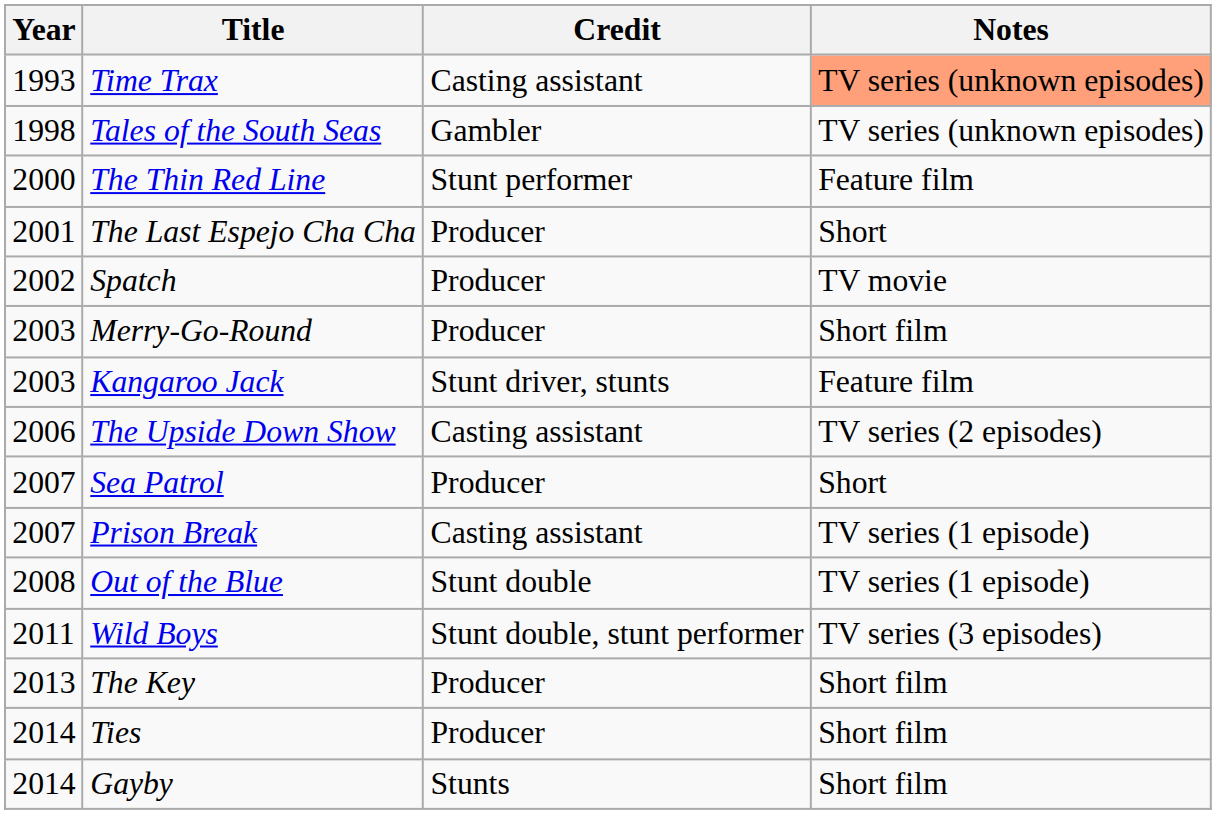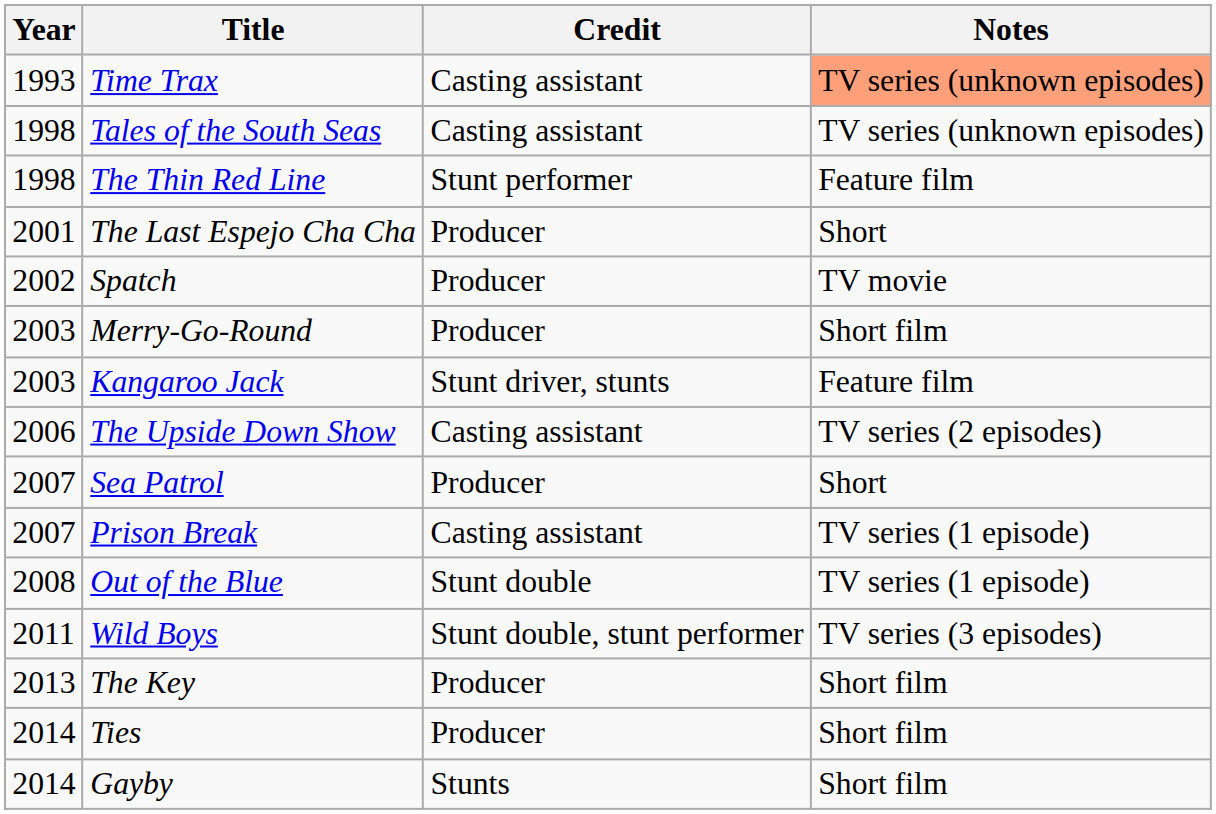Tales of the South Seas | Credit: Gambler -> Casting assistant
The Thin Red Line | Year: 2000 -> 1998
